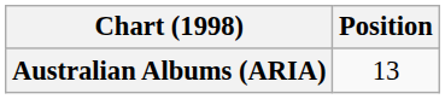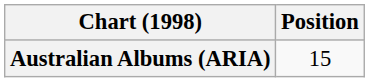Australian Albums (ARIA) | Position: 13 -> 15
